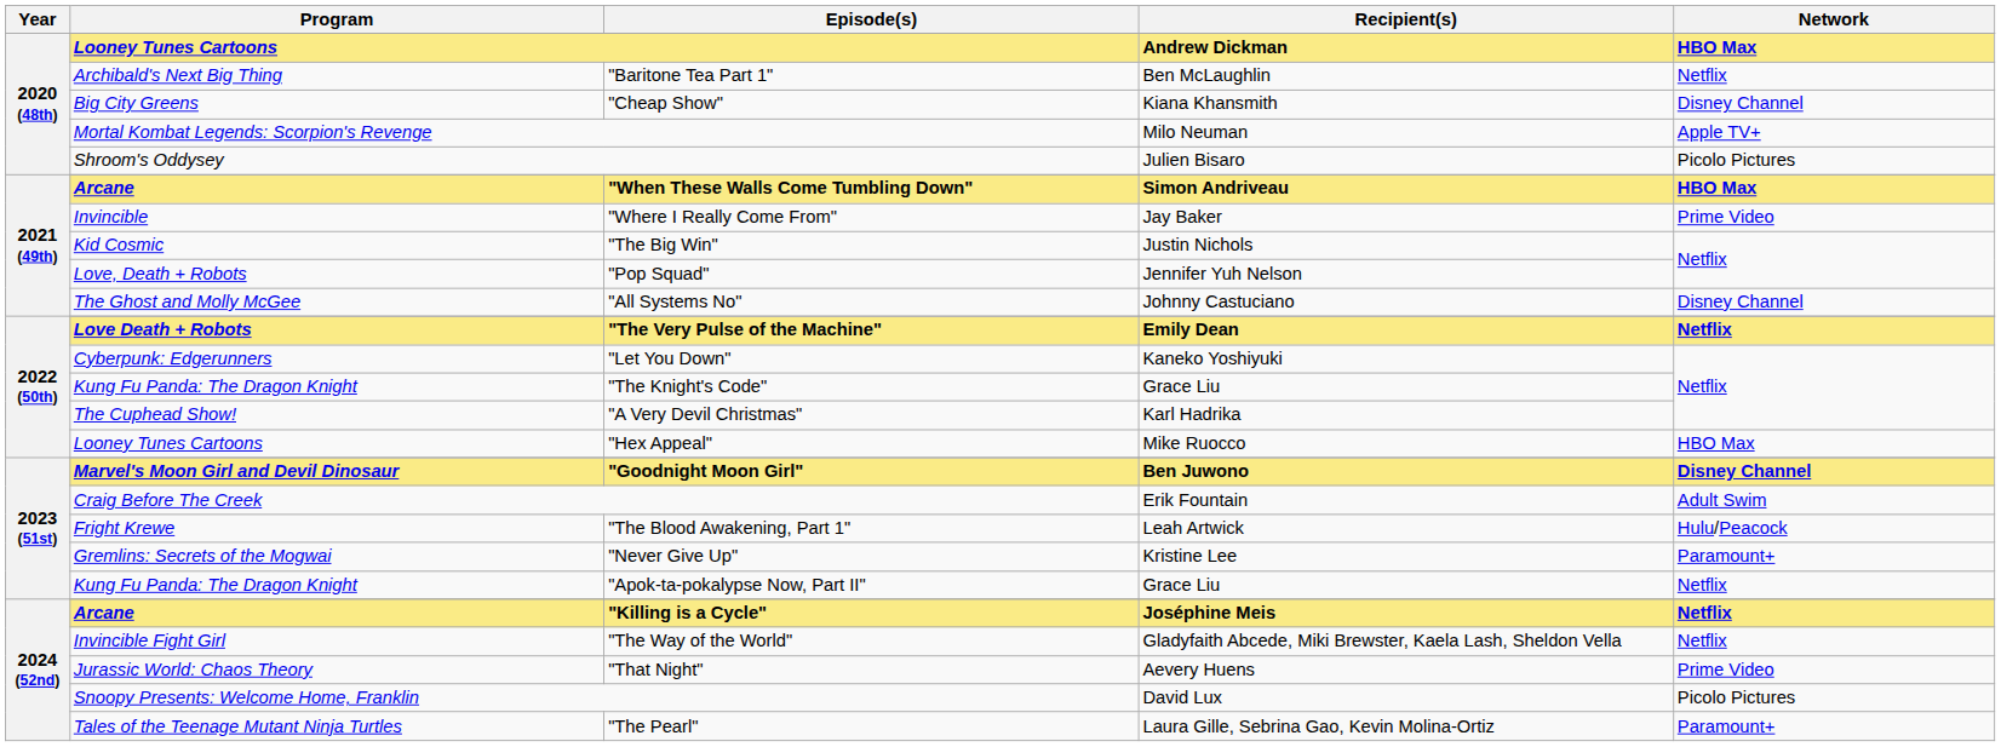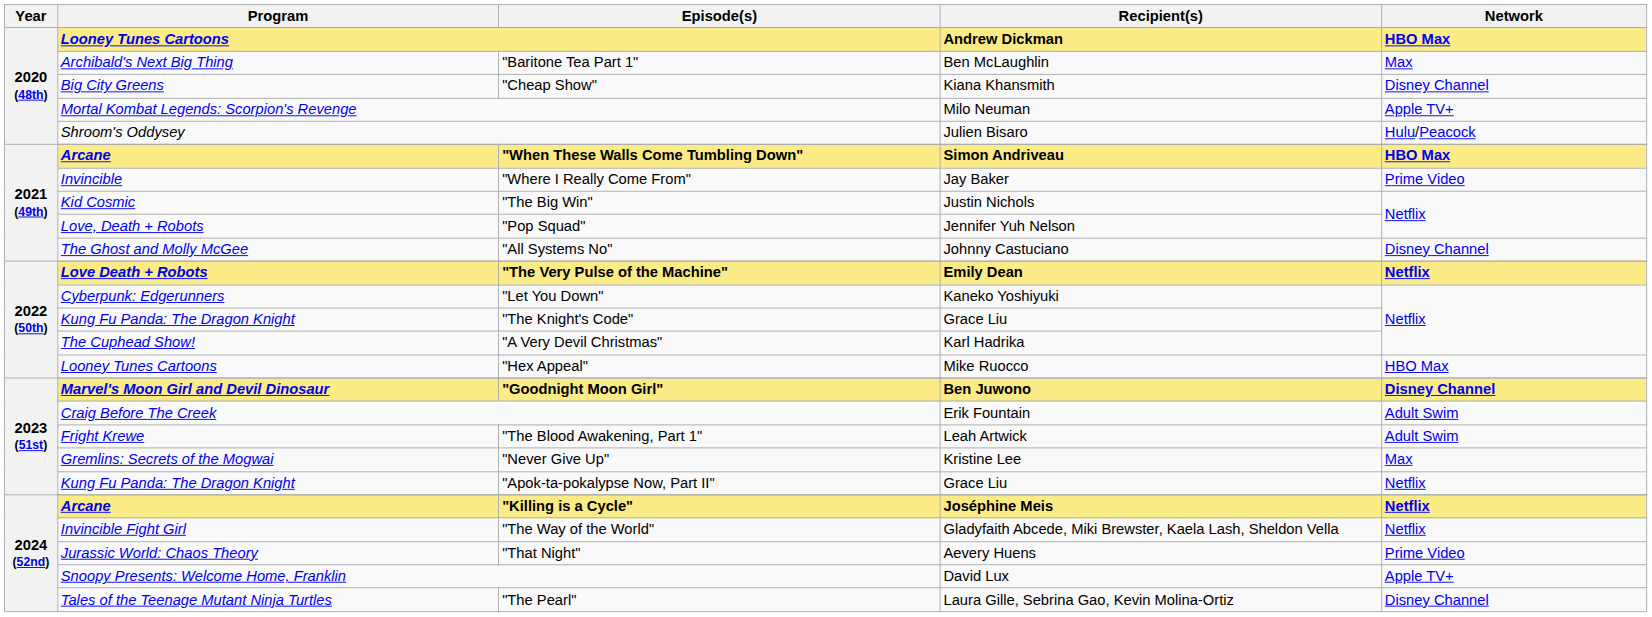"Baritone Tea Part 1" | Network: Netflix -> Max
Shroom's Oddysey | Network: Picolo Pictures -> Hulu/Peacock
"The Blood Awakening, Part 1" | Network: Hulu/Peacock -> Adult Swim
"Never Give Up" | Network: Paramount+ -> Max
Snoopy Presents: Welcome Home, Franklin | Network: Picolo Pictures -> Apple TV+
"The Pearl" | Network: Paramount+ -> Disney Channel
